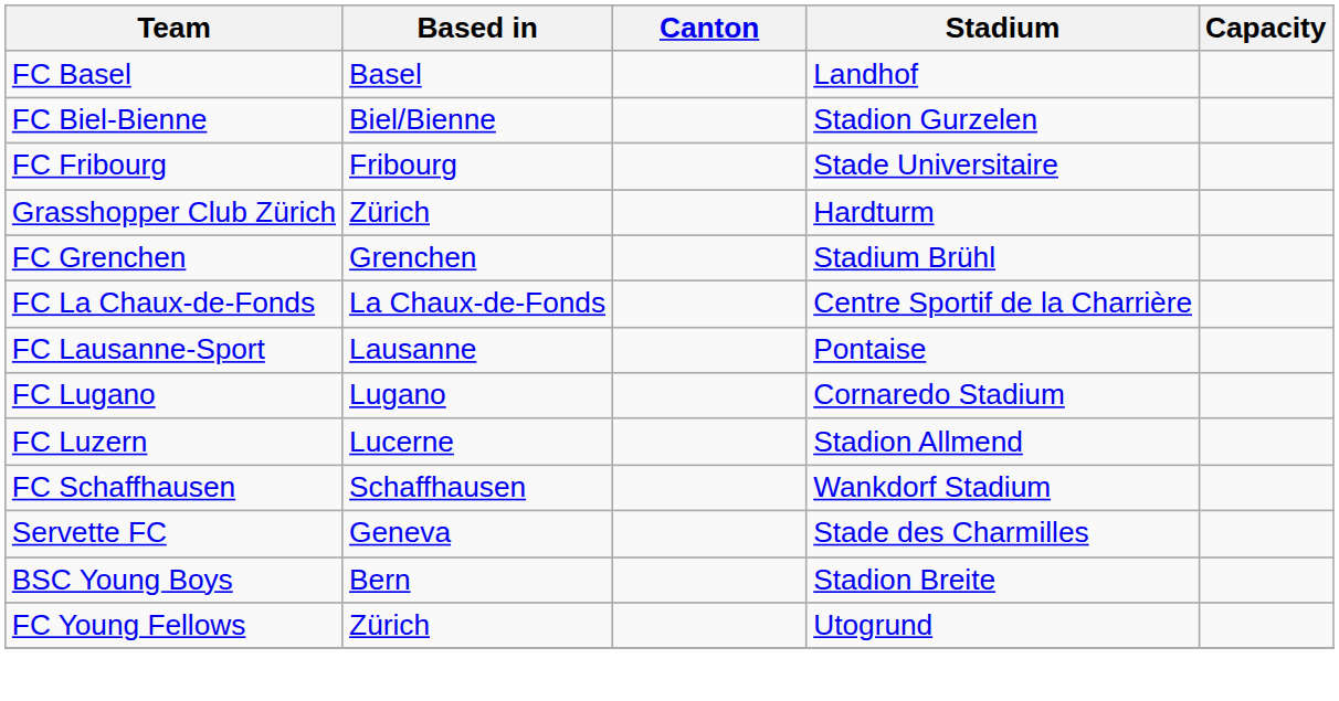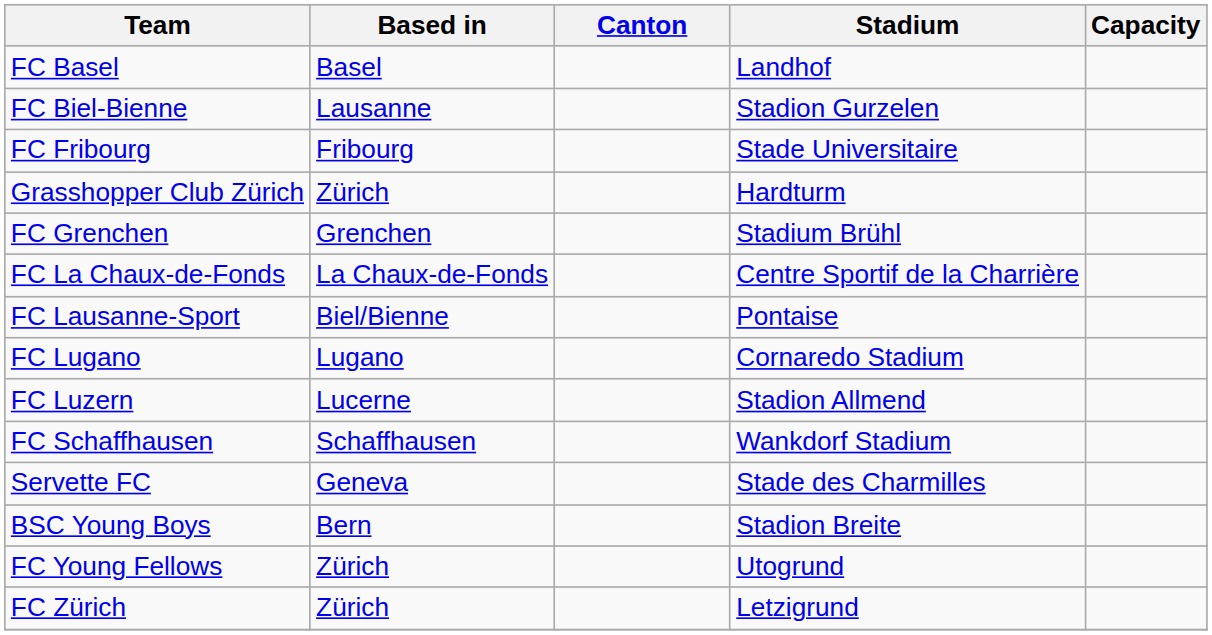FC Biel-Bienne | Based in: Biel/Bienne -> Lausanne
FC Lausanne-Sport | Based in: Lausanne -> Biel/Bienne
+ row: FC Zürich | Zürich | Letzigrund
